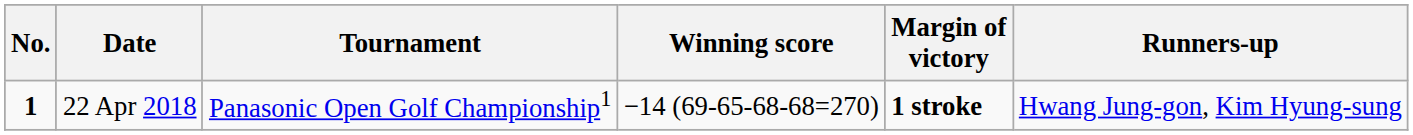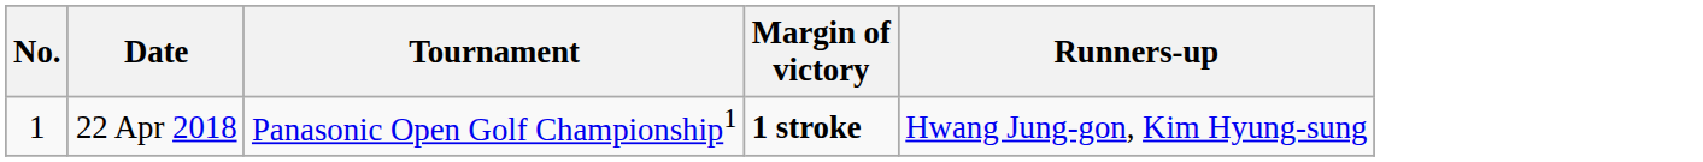- column: Winning score | −14 (69-65-68-68=270)
22 Apr 2018 | No.: bold -> normal
